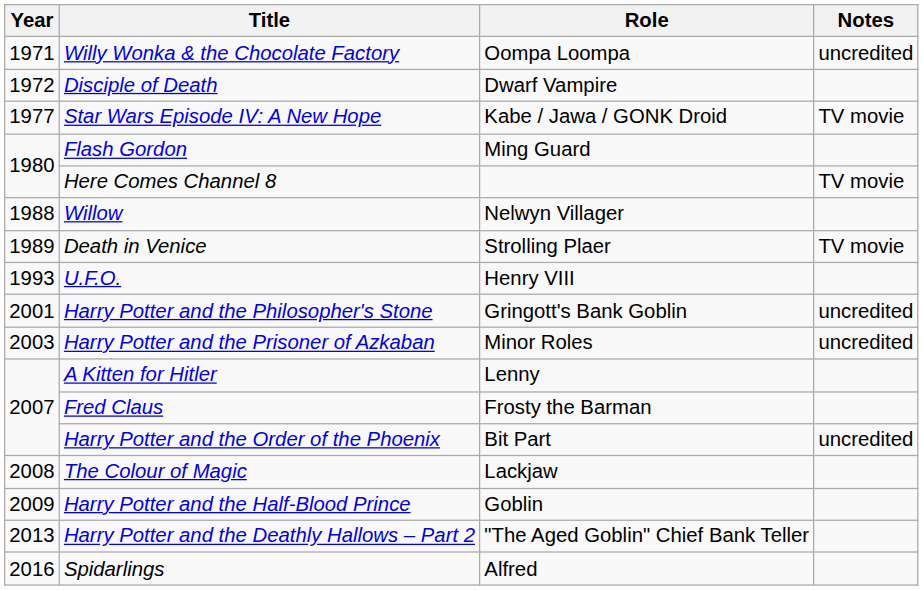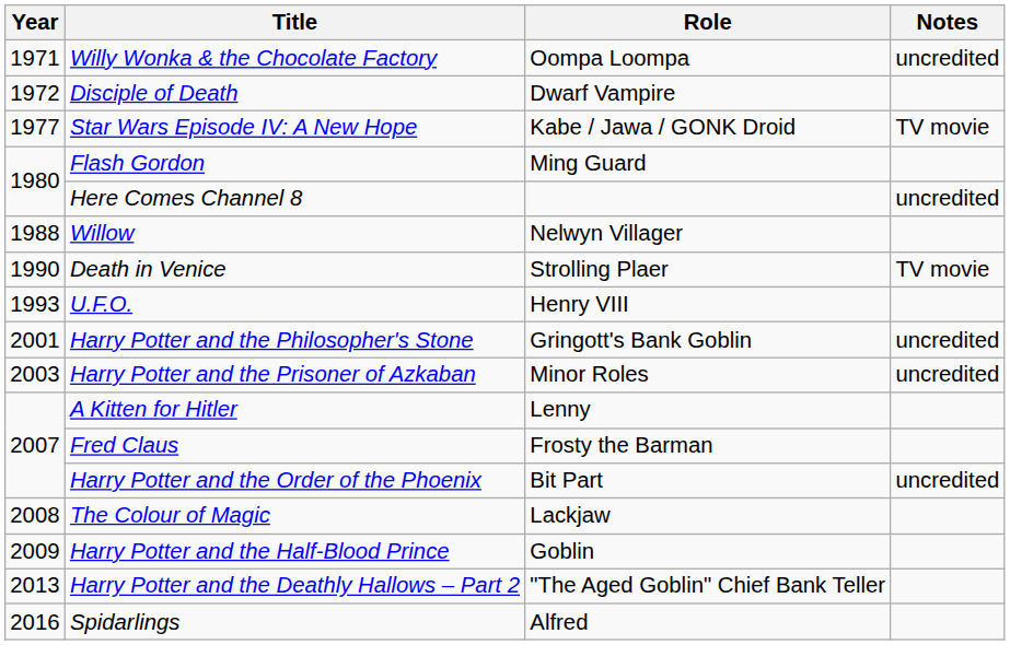Here Comes Channel 8 | Notes: TV movie -> uncredited
Death in Venice | Year: 1989 -> 1990
